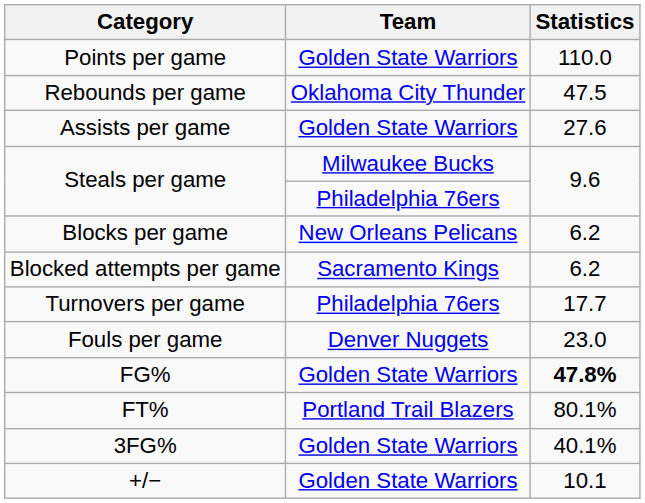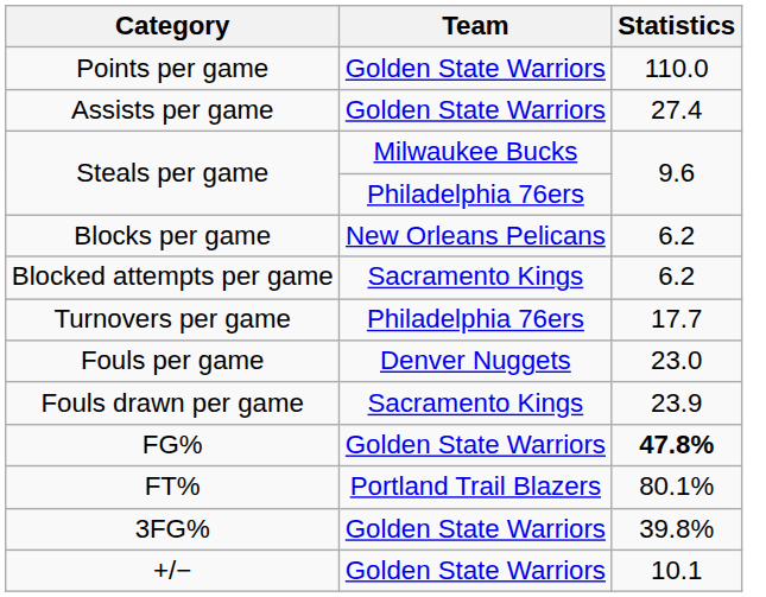- row: Rebounds per game | Oklahoma City Thunder | 47.5
Assists per game | Statistics: 27.6 -> 27.4
+ row: Fouls drawn per game | Sacramento Kings | 23.9
3FG% | Statistics: 40.1% -> 39.8%
